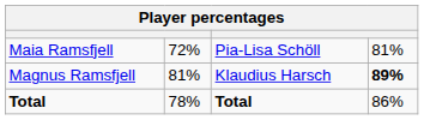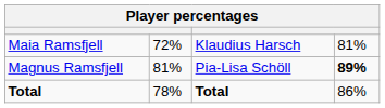Maia Ramsfjell | column 3: Pia-Lisa Schöll -> Klaudius Harsch
Magnus Ramsfjell | column 3: Klaudius Harsch -> Pia-Lisa Schöll
